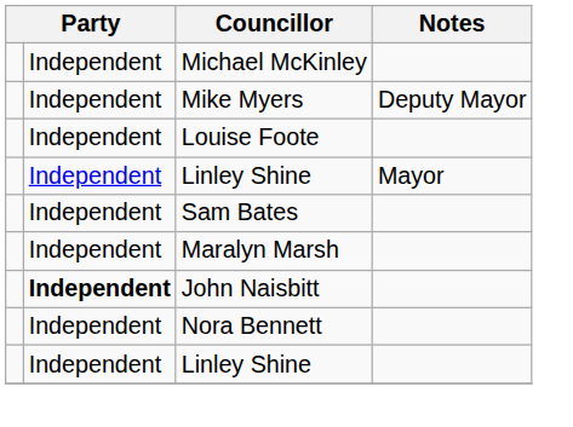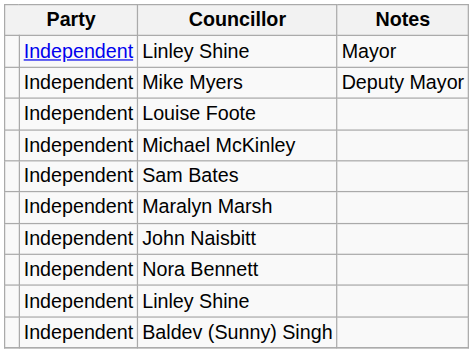rows swapped: Linley Shine / Mayor <-> Michael McKinley
John Naisbitt | column 2: bold -> normal
+ row: Independent | Baldev (Sunny) Singh
